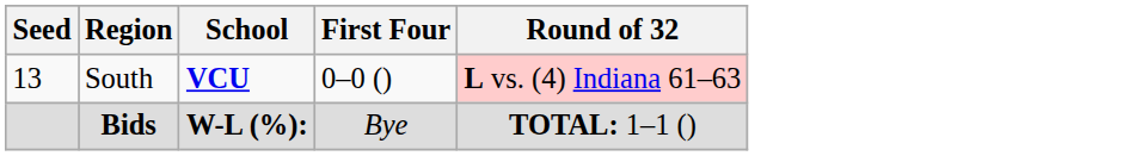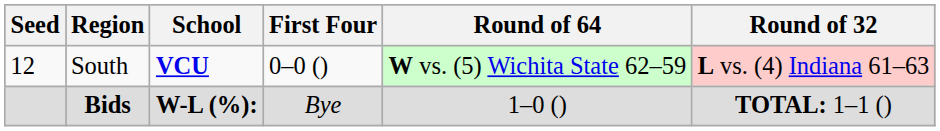+ column: Round of 64 | W vs. (5) Wichita State 62–59 | 1–0 ()
South | Seed: 13 -> 12
